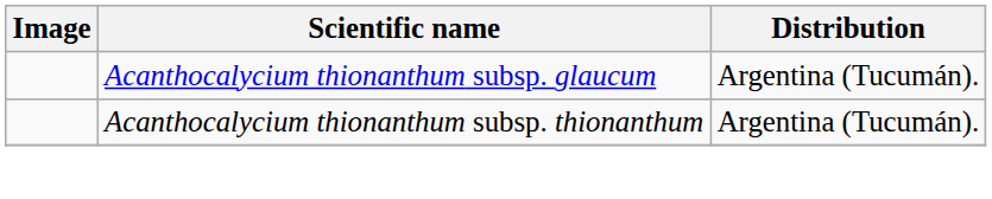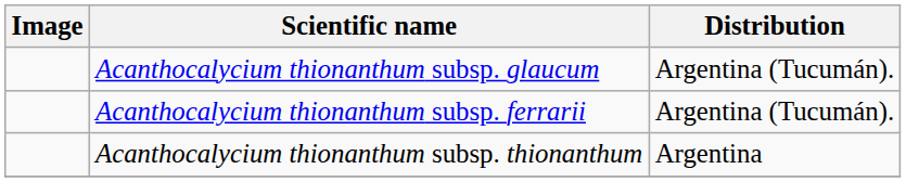+ row: Acanthocalycium thionanthum subsp. ferrarii | Argentina (Tucumán).
Acanthocalycium thionanthum subsp. thionanthum | Distribution: Argentina (Tucumán). -> Argentina
